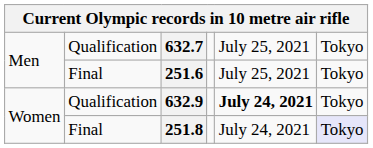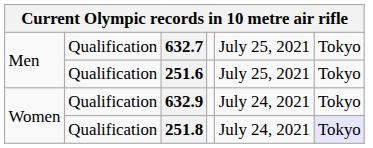251.6 | column 2: Final -> Qualification
632.9 | column 5: bold -> normal
251.8 | column 2: Final -> Qualification
